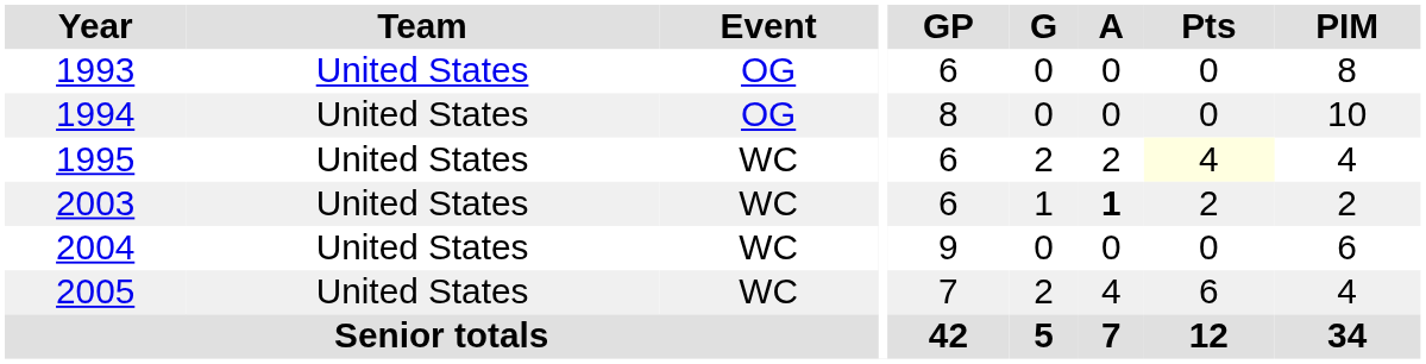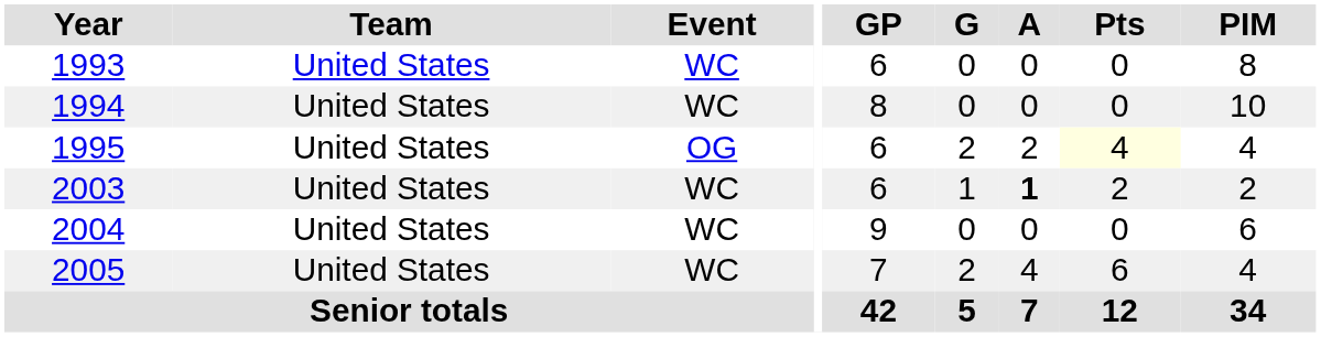1993 | Event: OG -> WC
1994 | Event: OG -> WC
1995 | Event: WC -> OG
